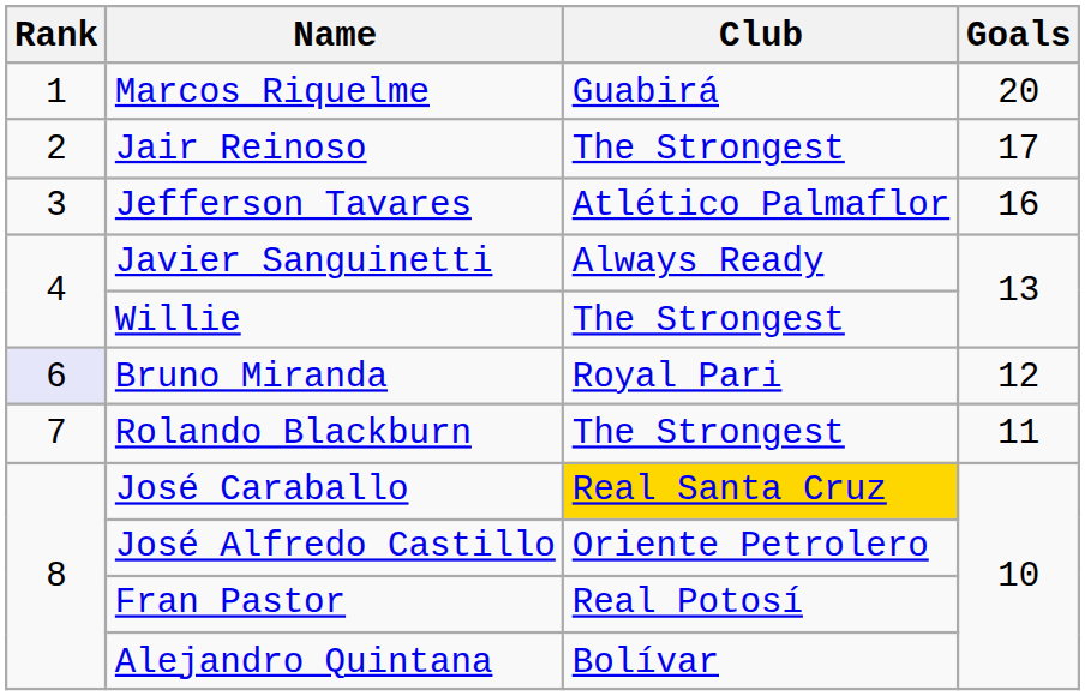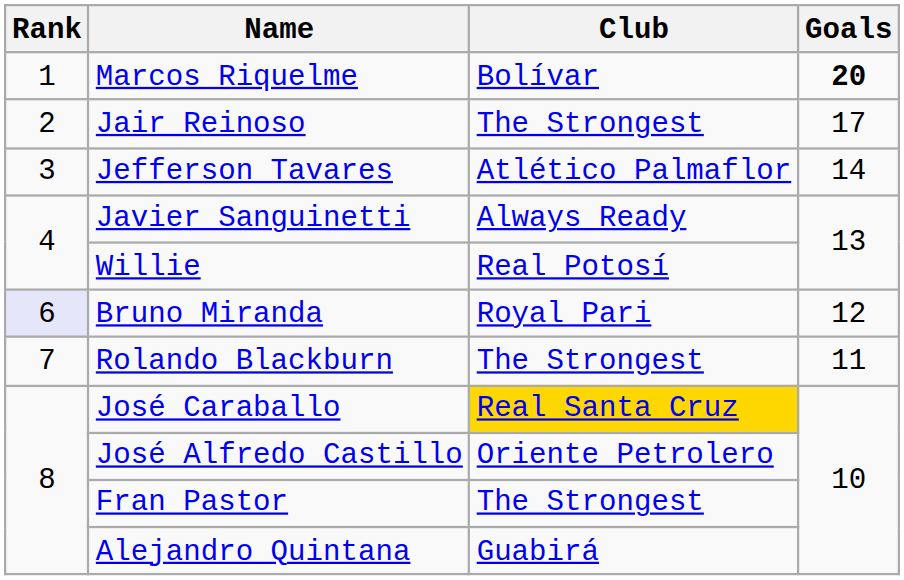Marcos Riquelme | Club: Guabirá -> Bolívar
Marcos Riquelme | Goals: normal -> bold
Jefferson Tavares | Goals: 16 -> 14
Willie | Club: The Strongest -> Real Potosí
Fran Pastor | Club: Real Potosí -> The Strongest
Alejandro Quintana | Club: Bolívar -> Guabirá
